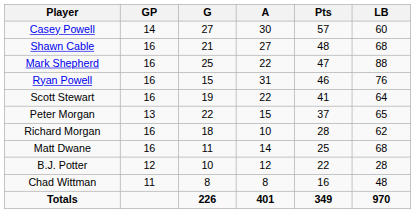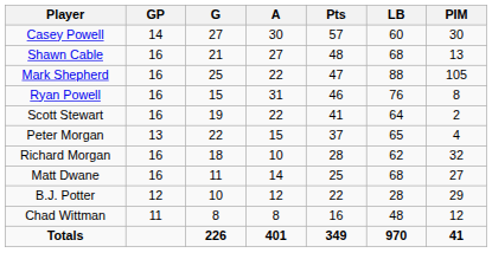+ column: PIM | 30 | 13 | 105 | 8 | 2 | 4 | 32 | 27 | 29 | 12 | 41
